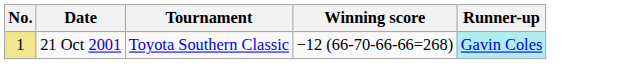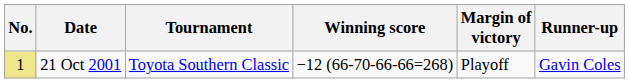+ column: Margin of victory | Playoff
21 Oct 2001 | Runner-up: paleturquoise background -> no background
